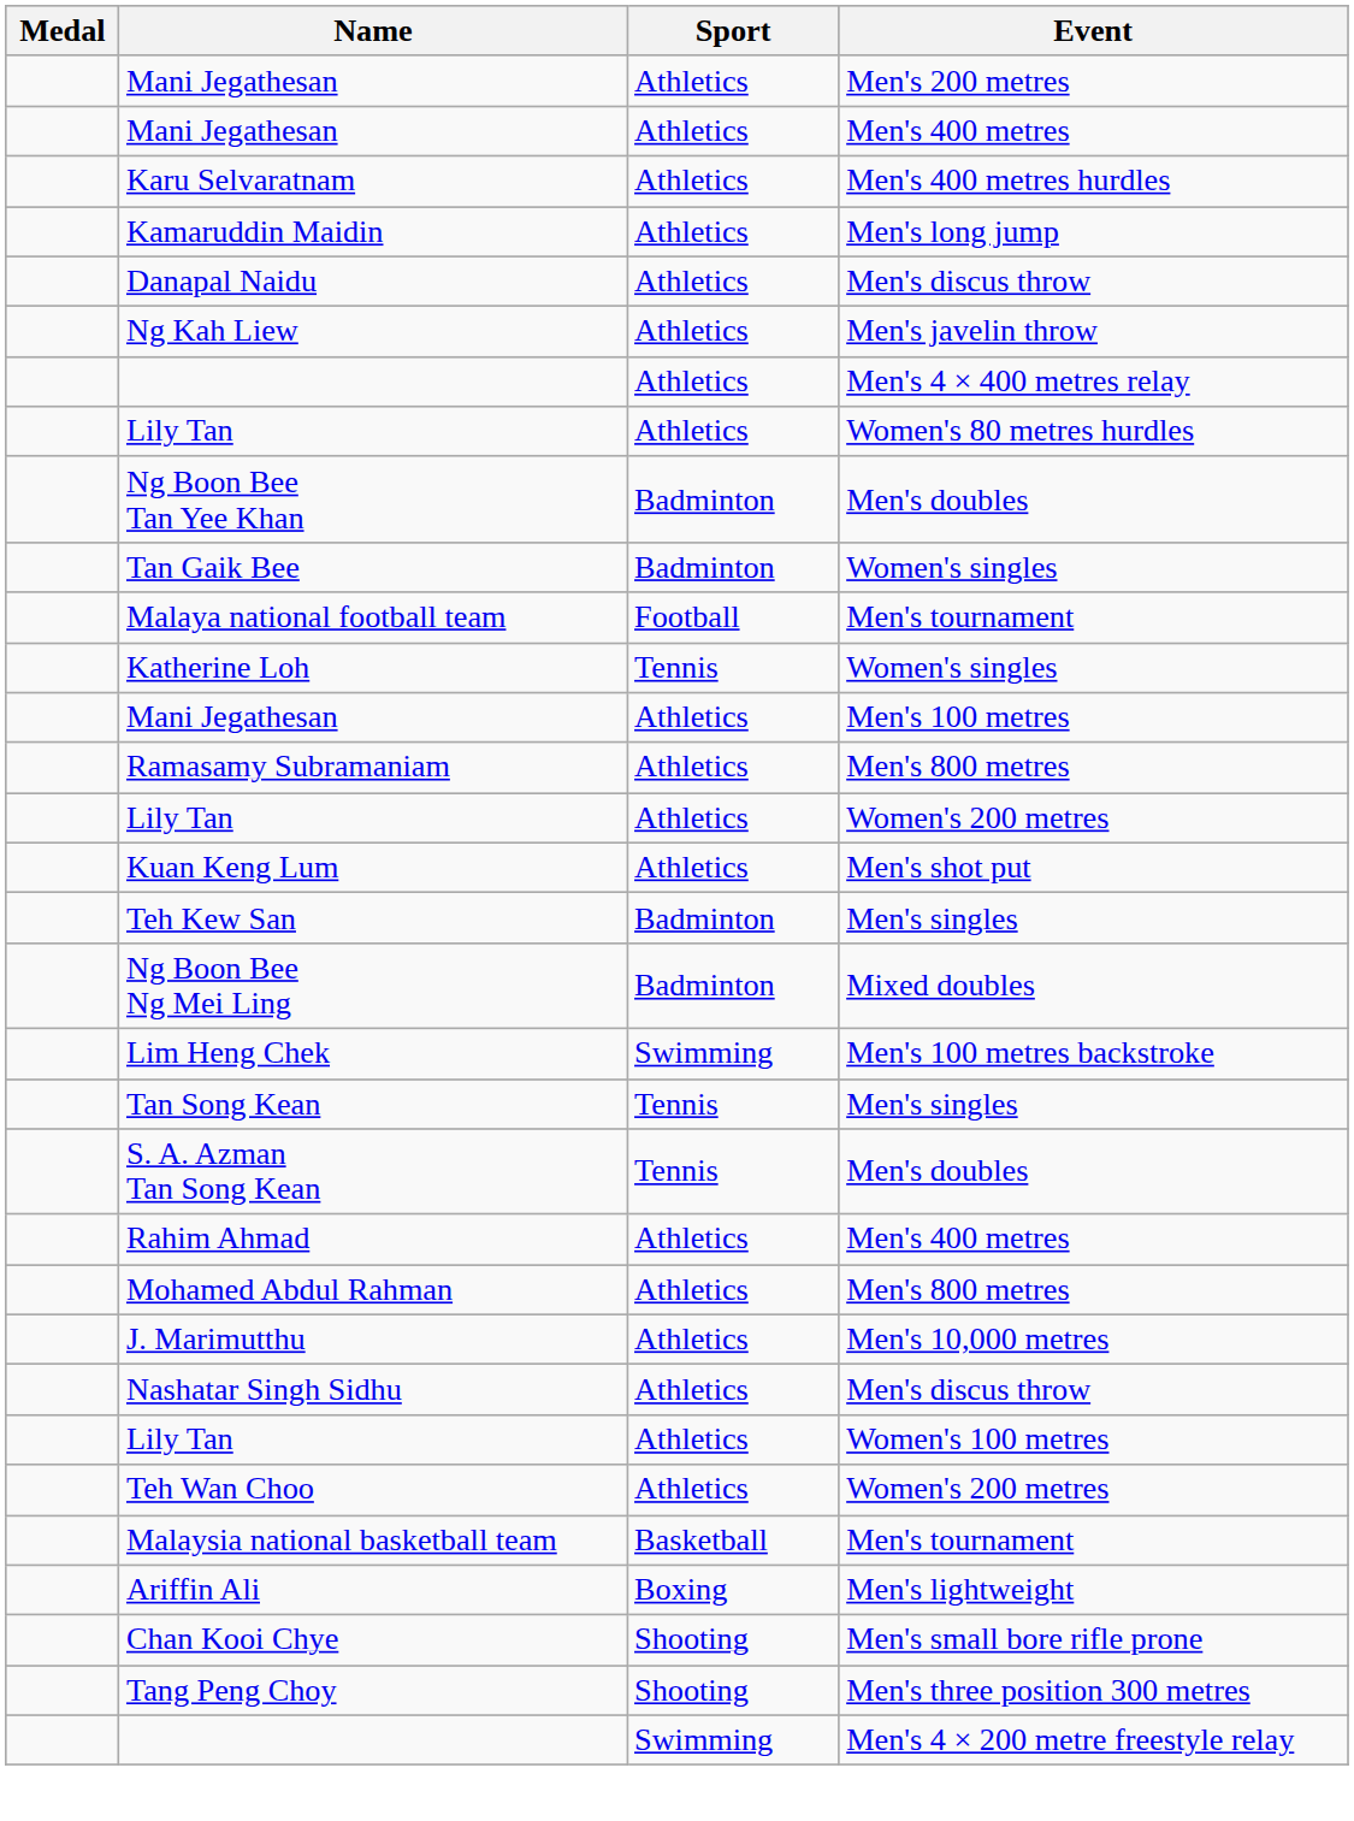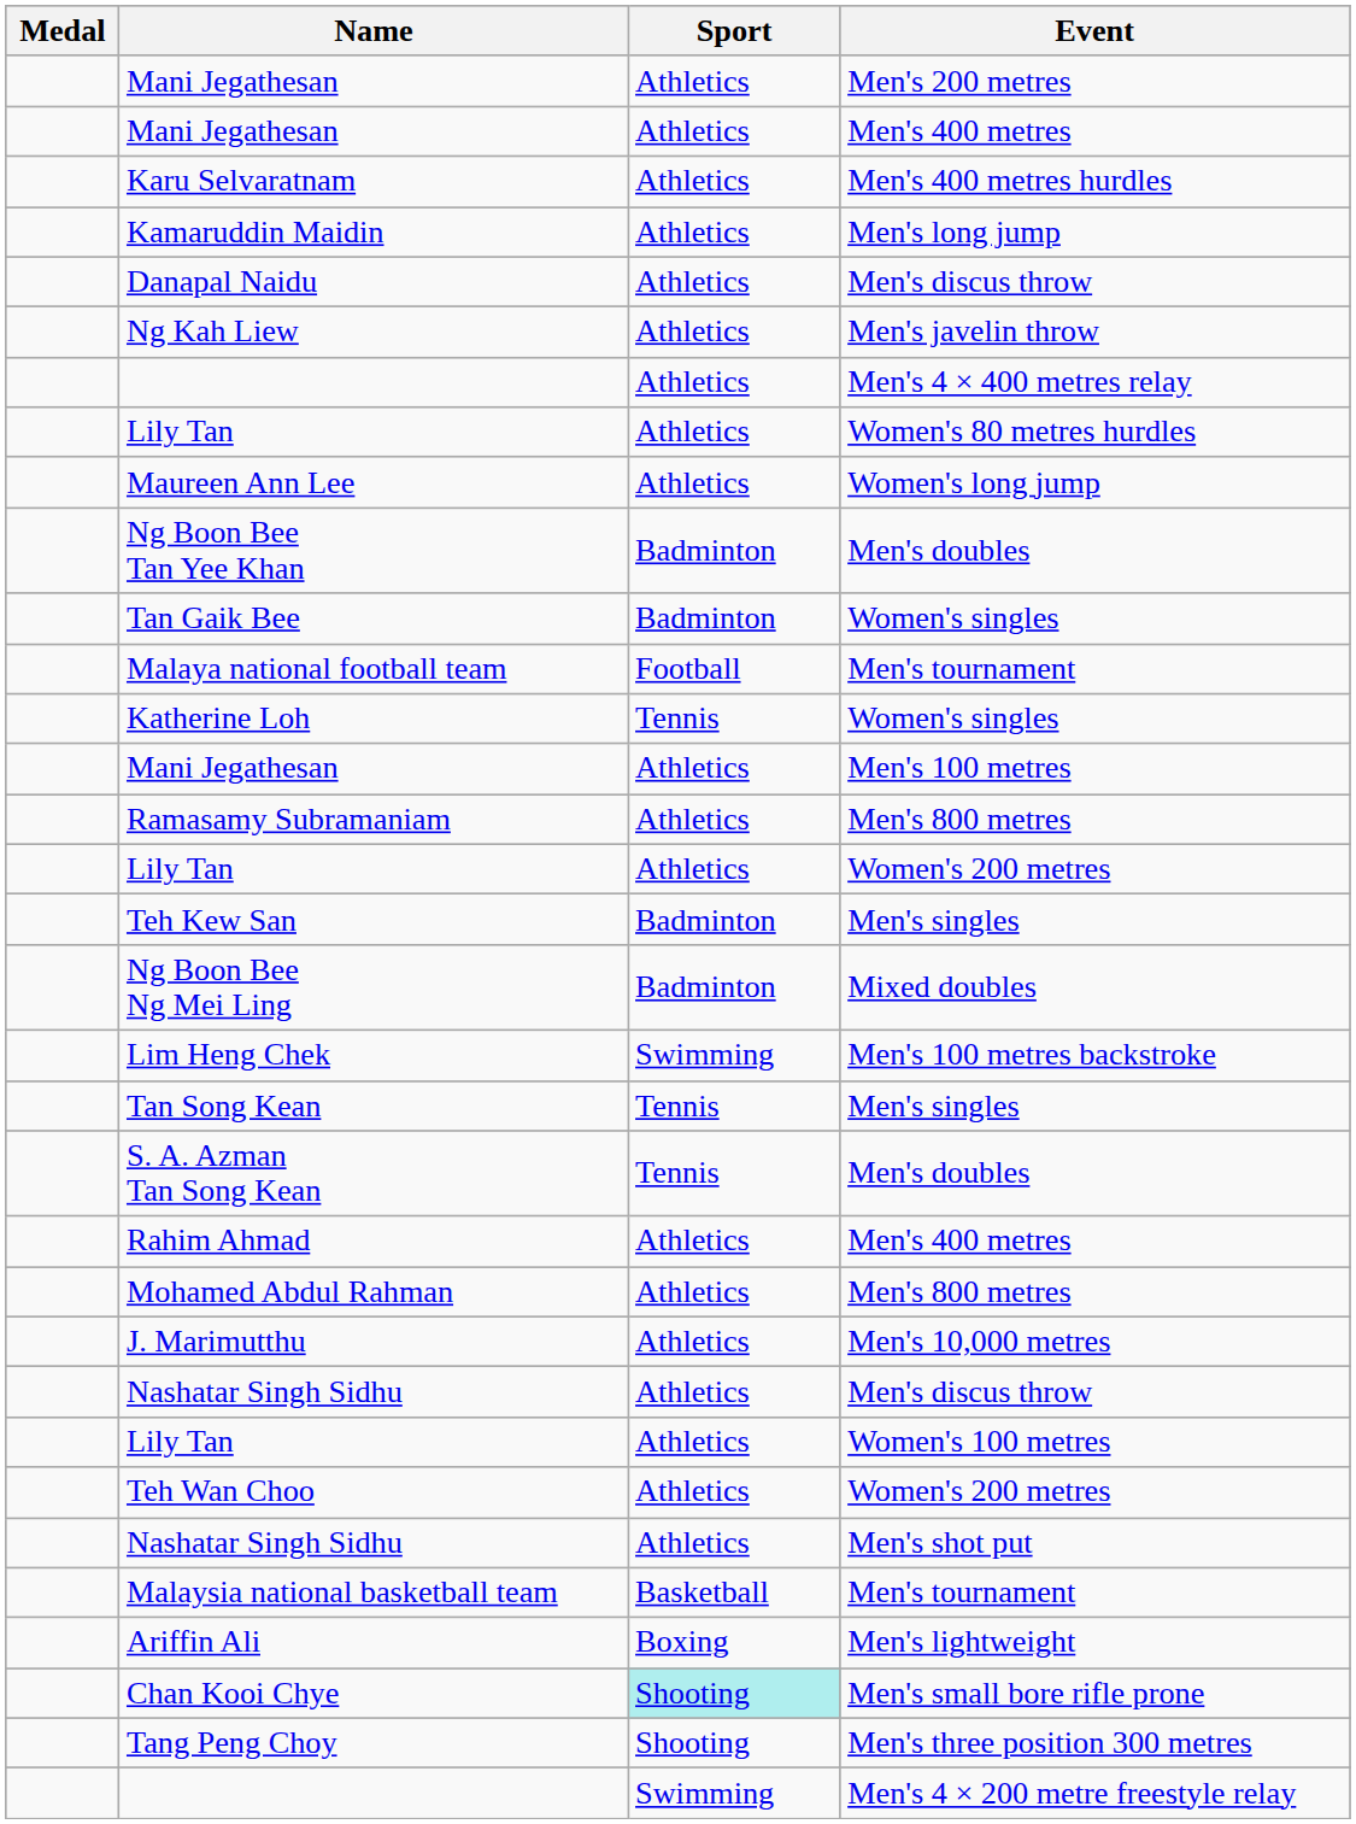+ row: Maureen Ann Lee | Athletics | Women's long jump
- row: Kuan Keng Lum | Athletics | Men's shot put
+ row: Nashatar Singh Sidhu | Athletics | Men's shot put
Chan Kooi Chye | Sport: no background -> paleturquoise background
